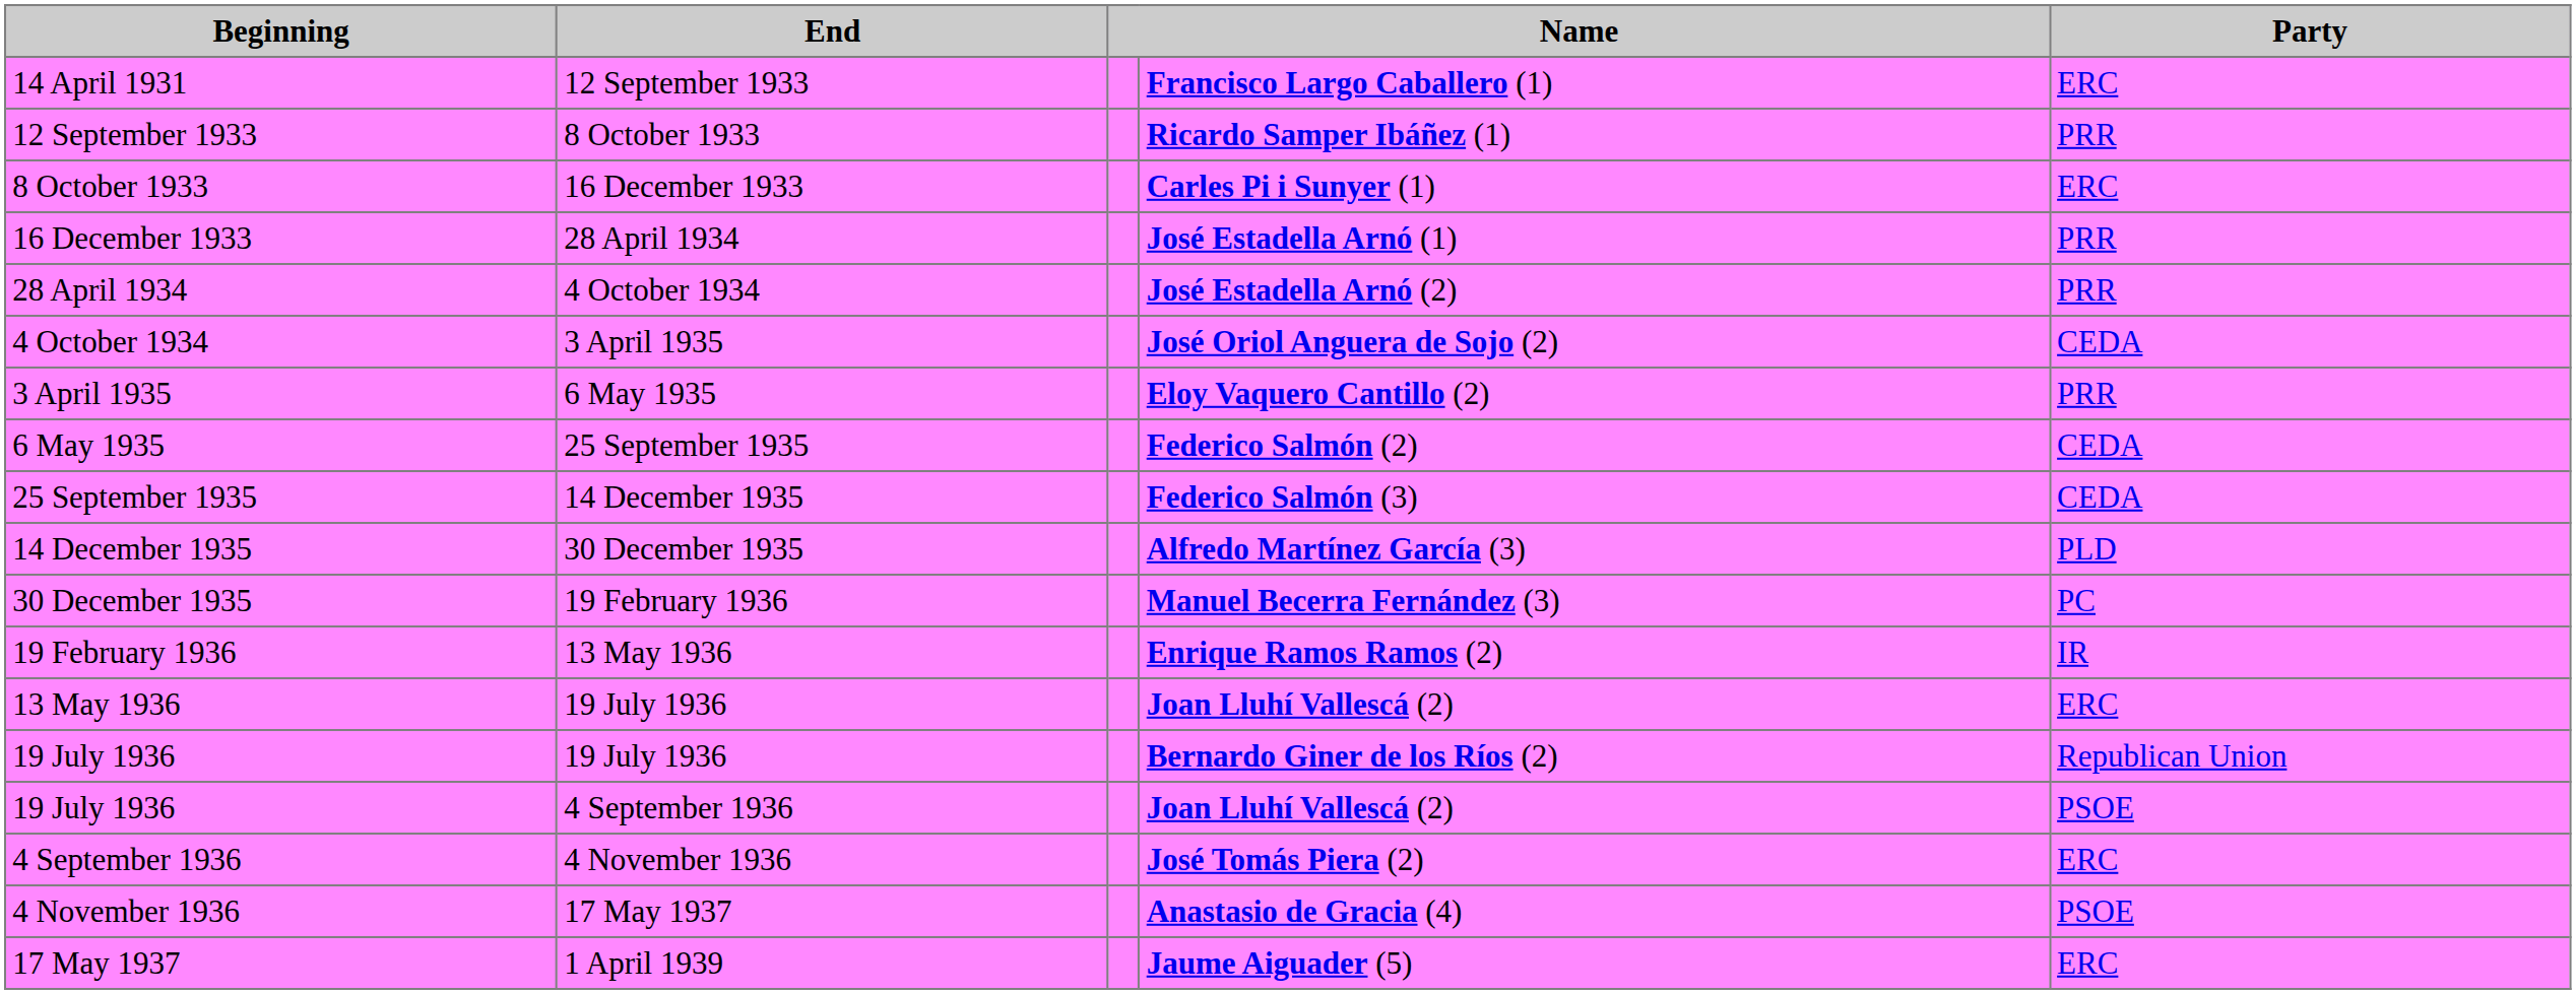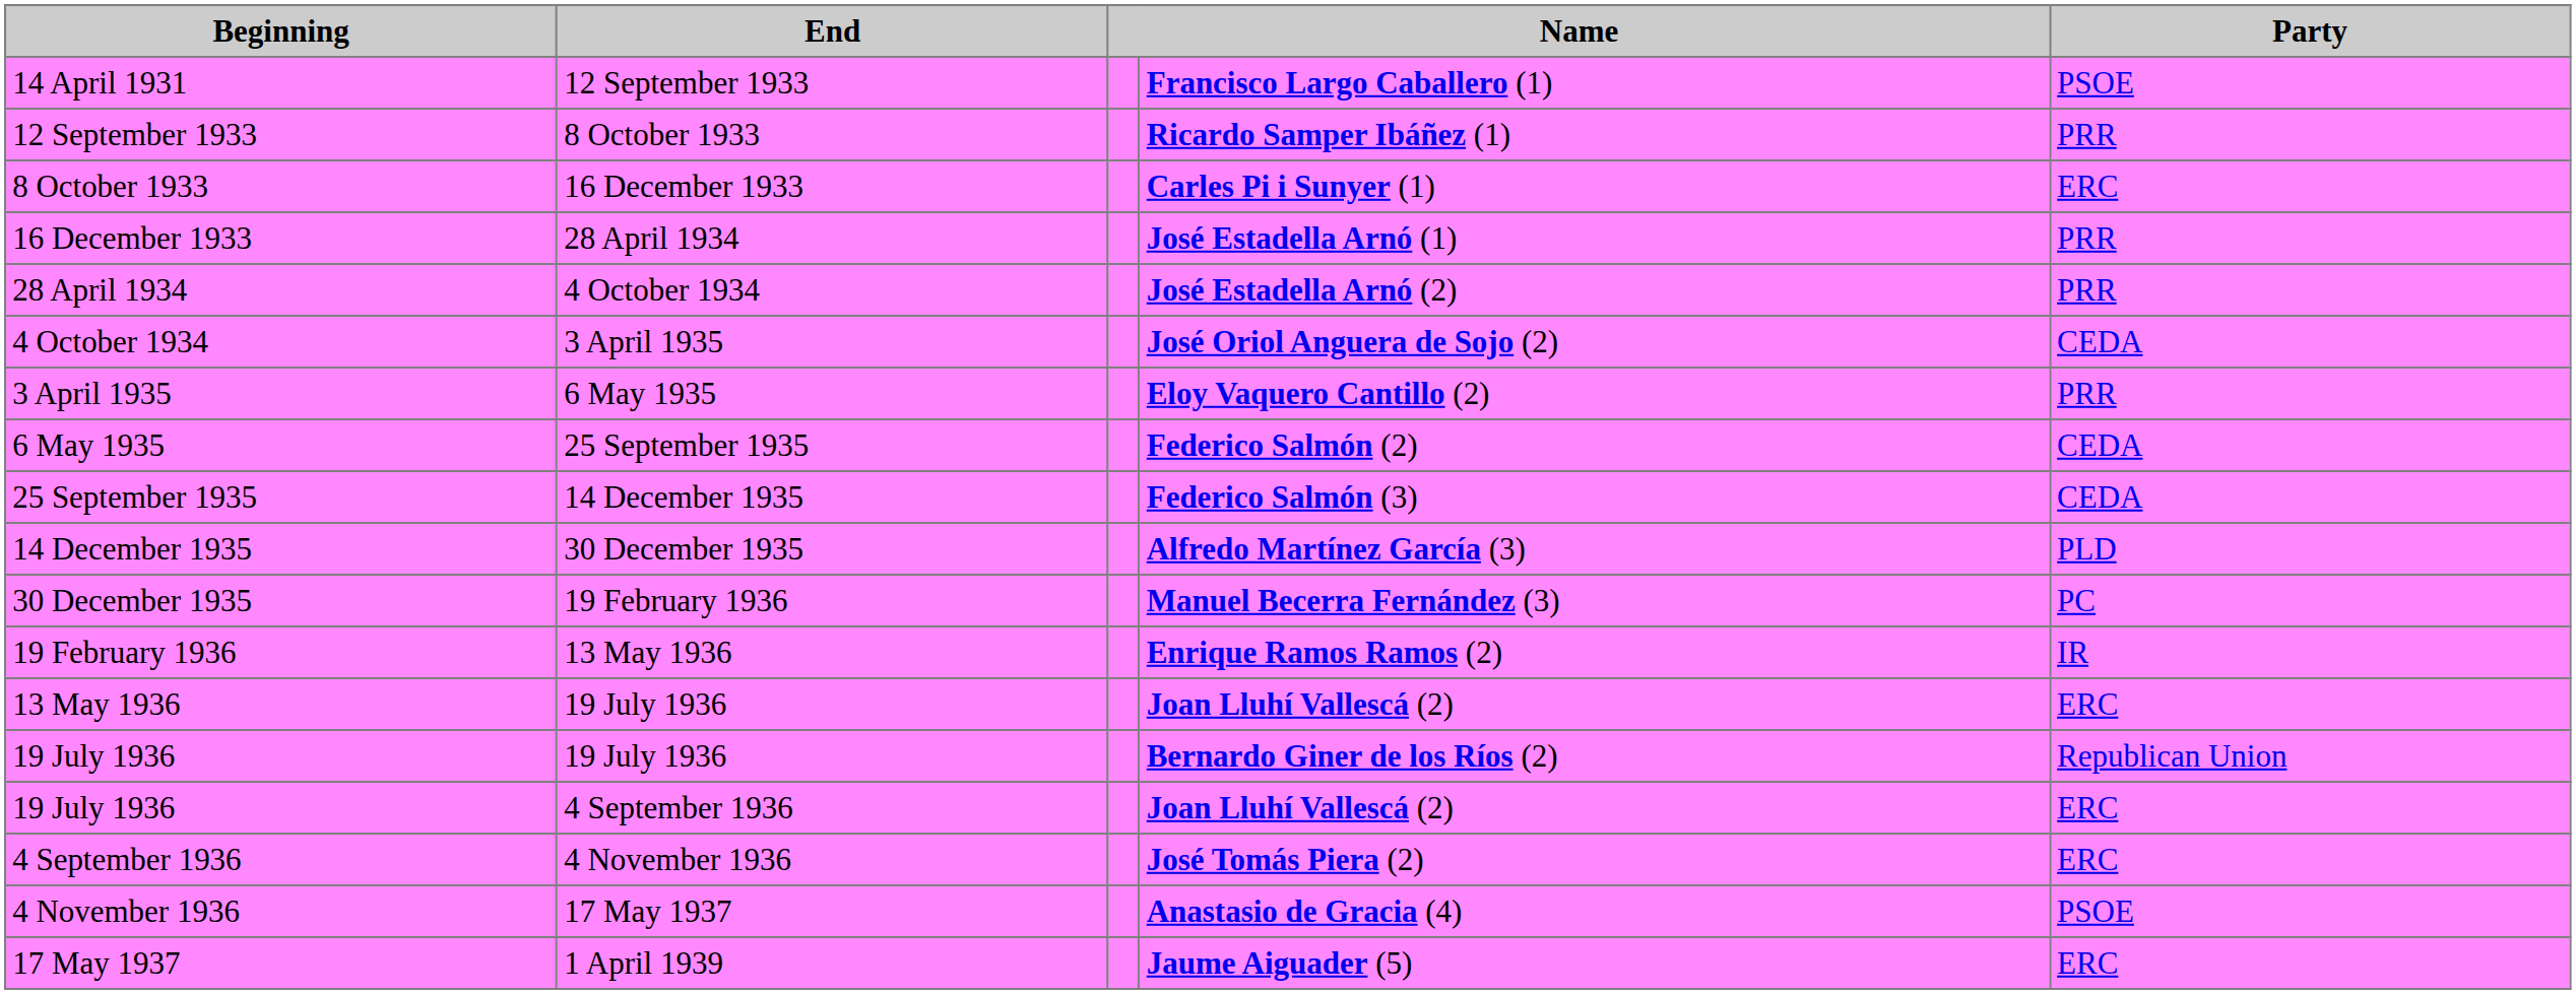14 April 1931 | Party: ERC -> PSOE
19 July 1936 / 4 September 1936 | Party: PSOE -> ERC
